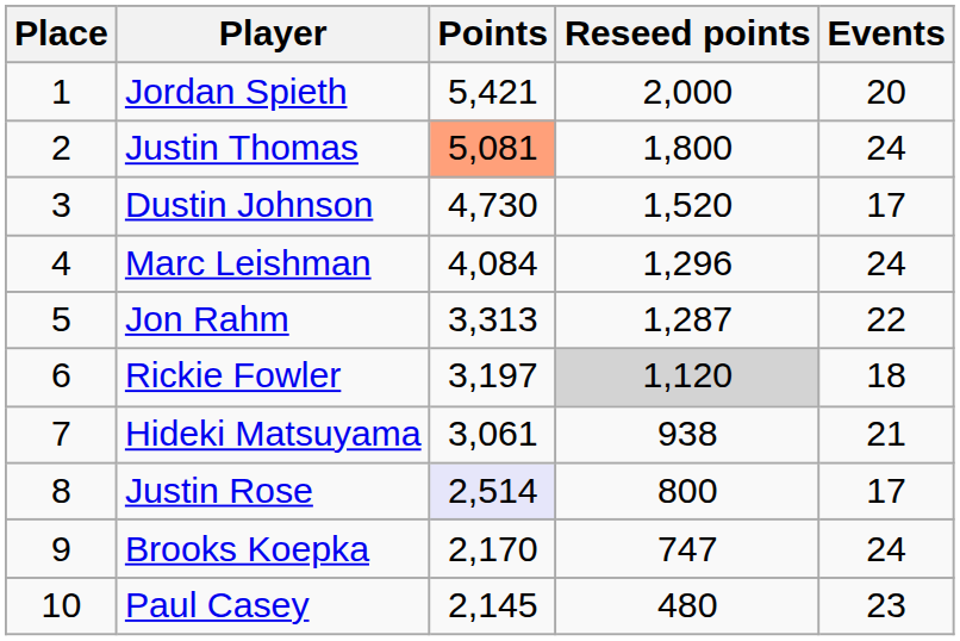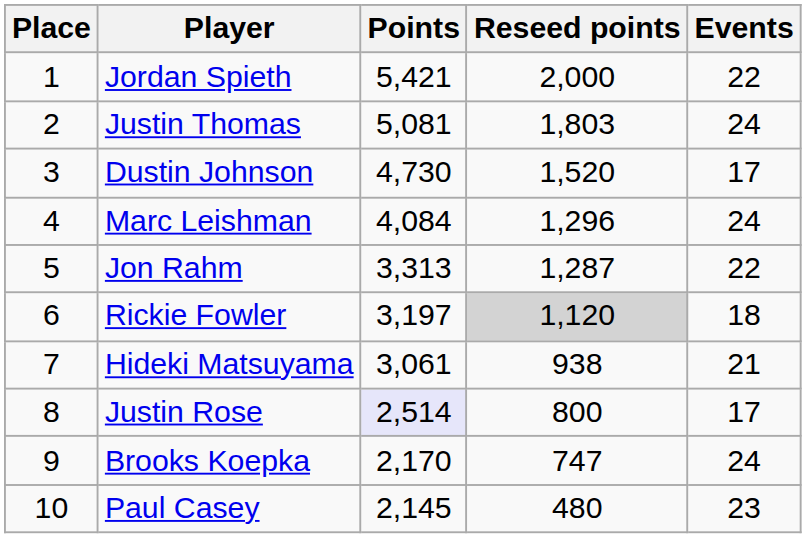Jordan Spieth | Events: 20 -> 22
Justin Thomas | Points: lightsalmon background -> no background
Justin Thomas | Reseed points: 1,800 -> 1,803
